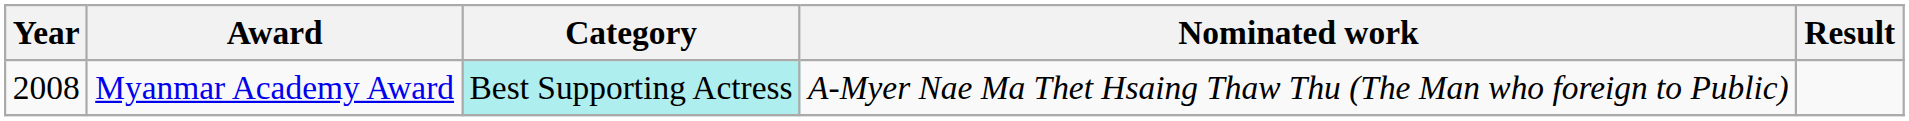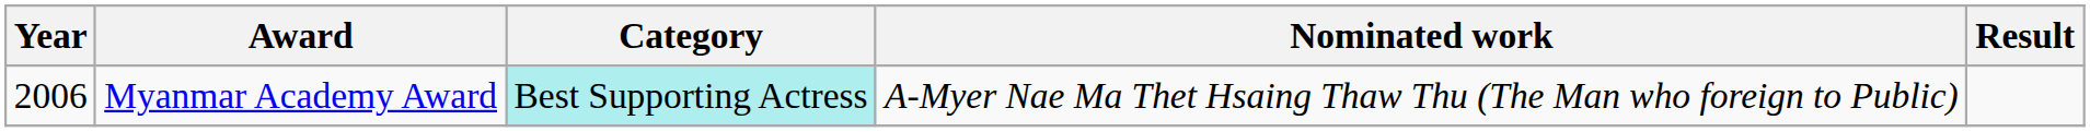Myanmar Academy Award | Year: 2008 -> 2006
